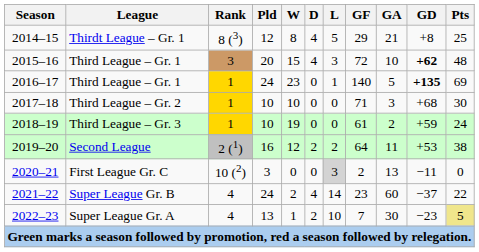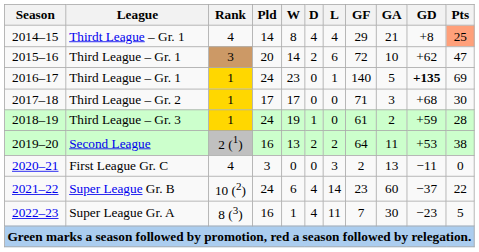Thirdt League – Gr. 1 | Rank: 8 (3) -> 4
Thirdt League – Gr. 1 | Pld: 12 -> 14
Thirdt League – Gr. 1 | L: 5 -> 4
Thirdt League – Gr. 1 | Pts: no background -> lightsalmon background
2015–16 / Third League – Gr. 1 | W: 15 -> 14
2015–16 / Third League – Gr. 1 | D: 4 -> 2
2015–16 / Third League – Gr. 1 | L: 3 -> 6
2015–16 / Third League – Gr. 1 | GD: bold -> normal
2015–16 / Third League – Gr. 1 | Pts: 48 -> 47
Third League – Gr. 2 | Pld: 10 -> 17
Third League – Gr. 2 | W: 10 -> 17
Third League – Gr. 3 | Pld: 10 -> 24
Third League – Gr. 3 | D: 0 -> 1
Third League – Gr. 3 | Pts: 24 -> 28
Second League | W: 12 -> 13
First League Gr. C | Rank: 10 (2) -> 4
First League Gr. C | L: lightgrey background -> no background
Super League Gr. B | Rank: 4 -> 10 (2)
Super League Gr. B | W: 2 -> 6
Super League Gr. A | Rank: 4 -> 8 (3)
Super League Gr. A | Pld: 13 -> 16
Super League Gr. A | D: 2 -> 4
Super League Gr. A | L: 10 -> 11
Super League Gr. A | Pts: khaki background -> no background
